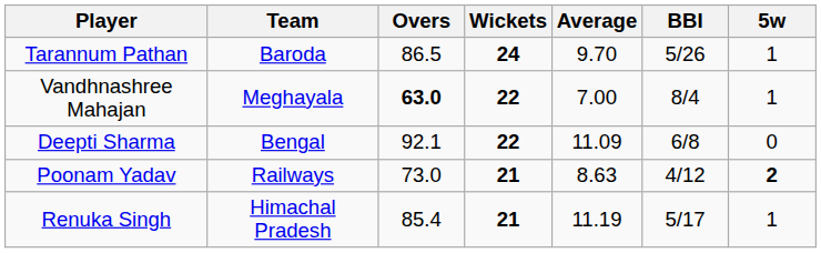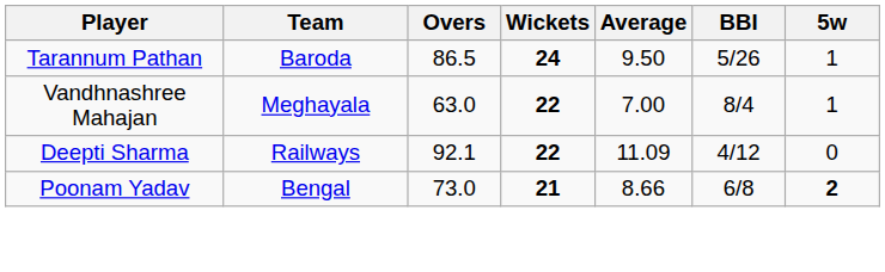Tarannum Pathan | Average: 9.70 -> 9.50
Vandhnashree Mahajan | Overs: bold -> normal
Deepti Sharma | Team: Bengal -> Railways
Deepti Sharma | BBI: 6/8 -> 4/12
Poonam Yadav | Team: Railways -> Bengal
Poonam Yadav | Average: 8.63 -> 8.66
Poonam Yadav | BBI: 4/12 -> 6/8
- row: Renuka Singh | Himachal Pradesh | 85.4 | 21 | 11.19 | 5/17 | 1
